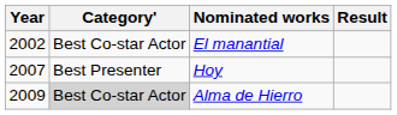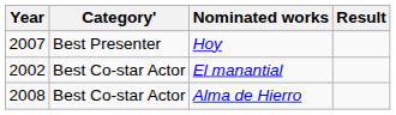rows swapped: El manantial <-> Hoy
Alma de Hierro | Year: 2009 -> 2008
Alma de Hierro | Category': lightgrey background -> no background
